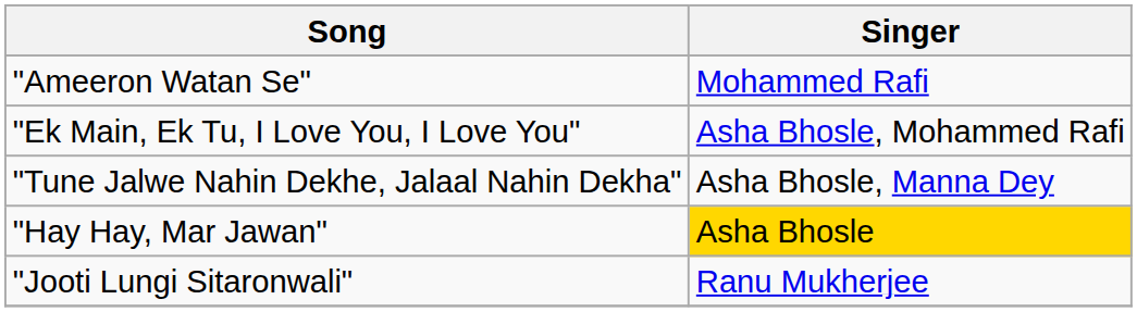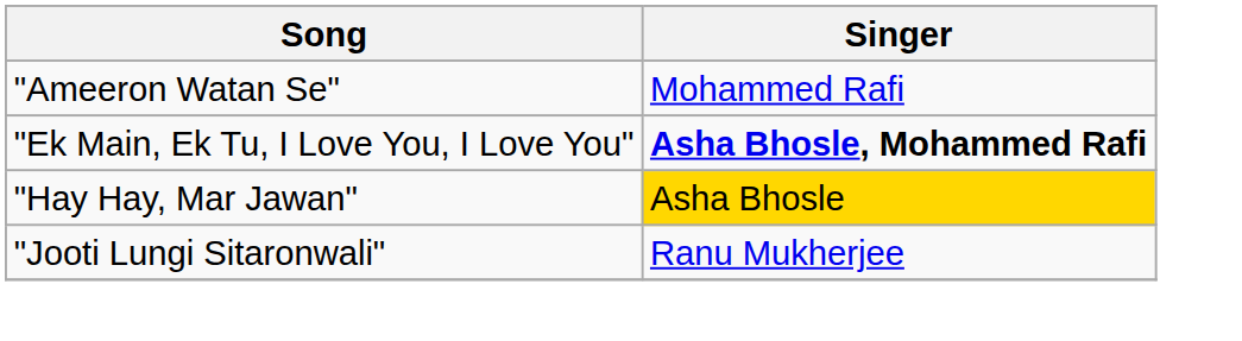"Ek Main, Ek Tu, I Love You, I Love You" | Singer: normal -> bold
- row: "Tune Jalwe Nahin Dekhe, Jalaal Nahin Dekha" | Asha Bhosle, Manna Dey
